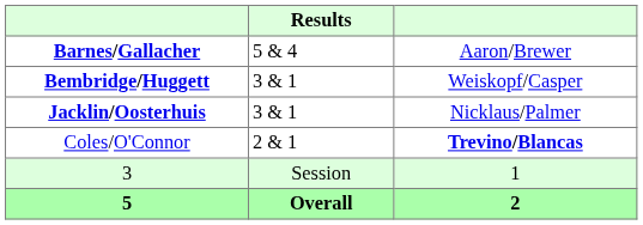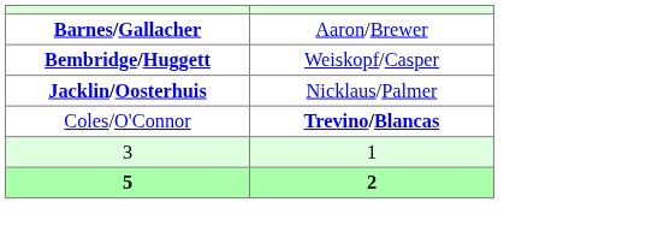- column: Results | 5 & 4 | 3 & 1 | 3 & 1 | 2 & 1 | Session | Overall
